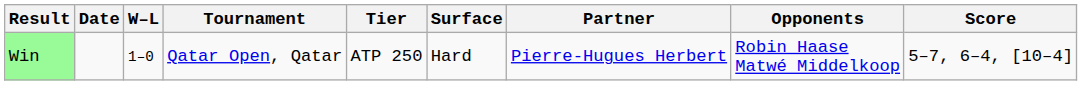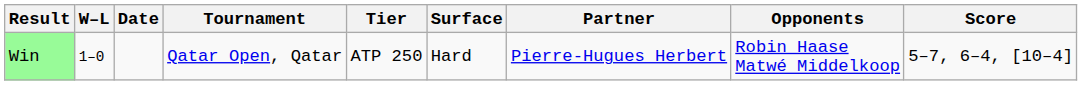columns swapped: W–L <-> Date
